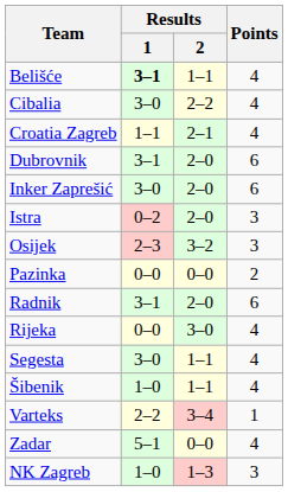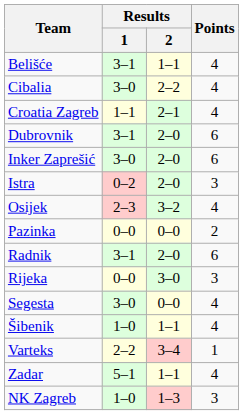Belišće | Results / 1: bold -> normal
Osijek | Points: 3 -> 4
Rijeka | Points: 4 -> 3
Segesta | Results / 2: 1–1 -> 0–0
Zadar | Results / 2: 0–0 -> 1–1
